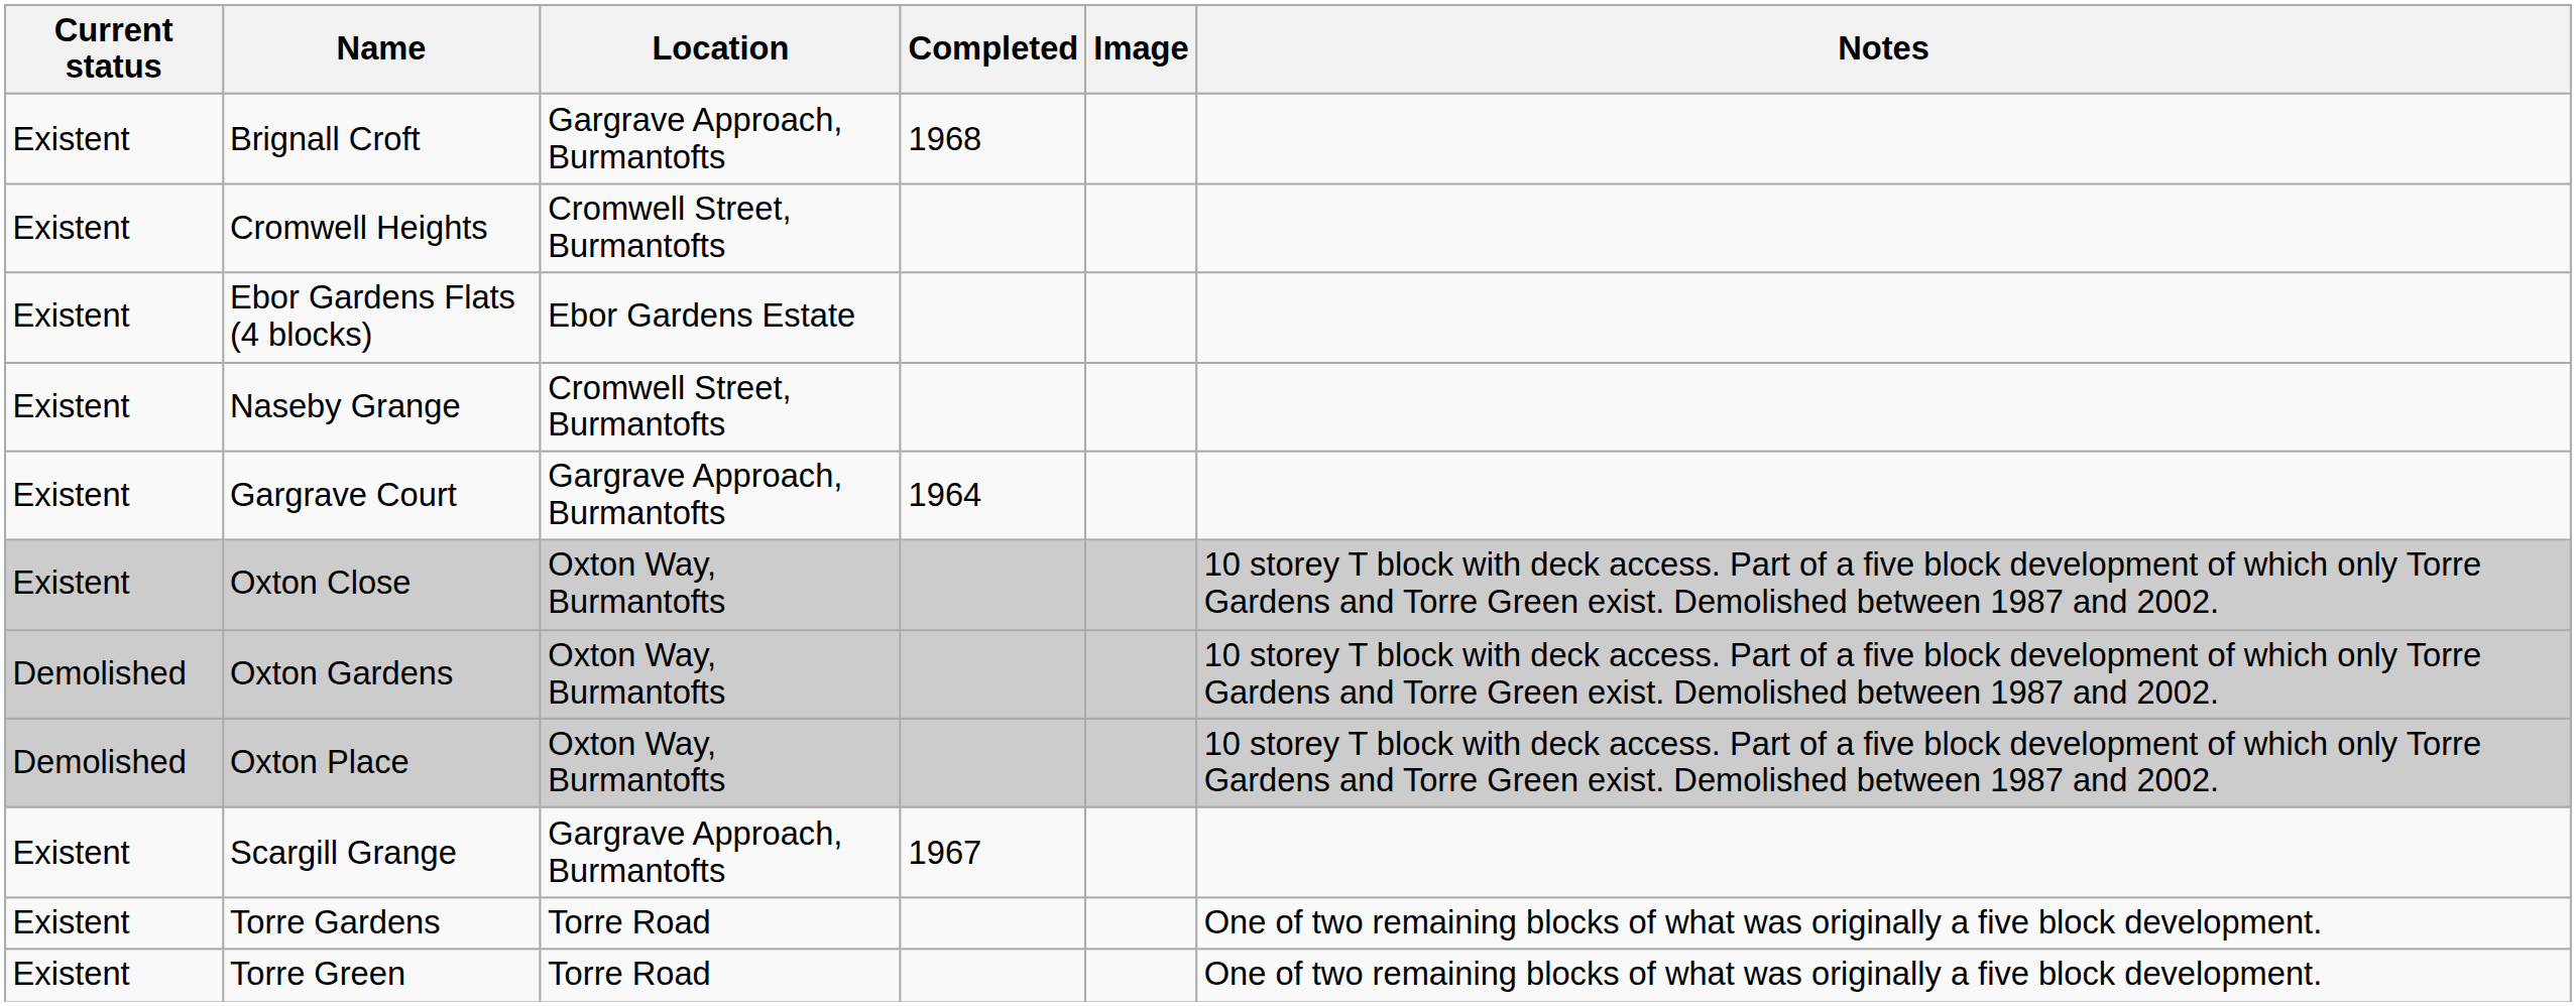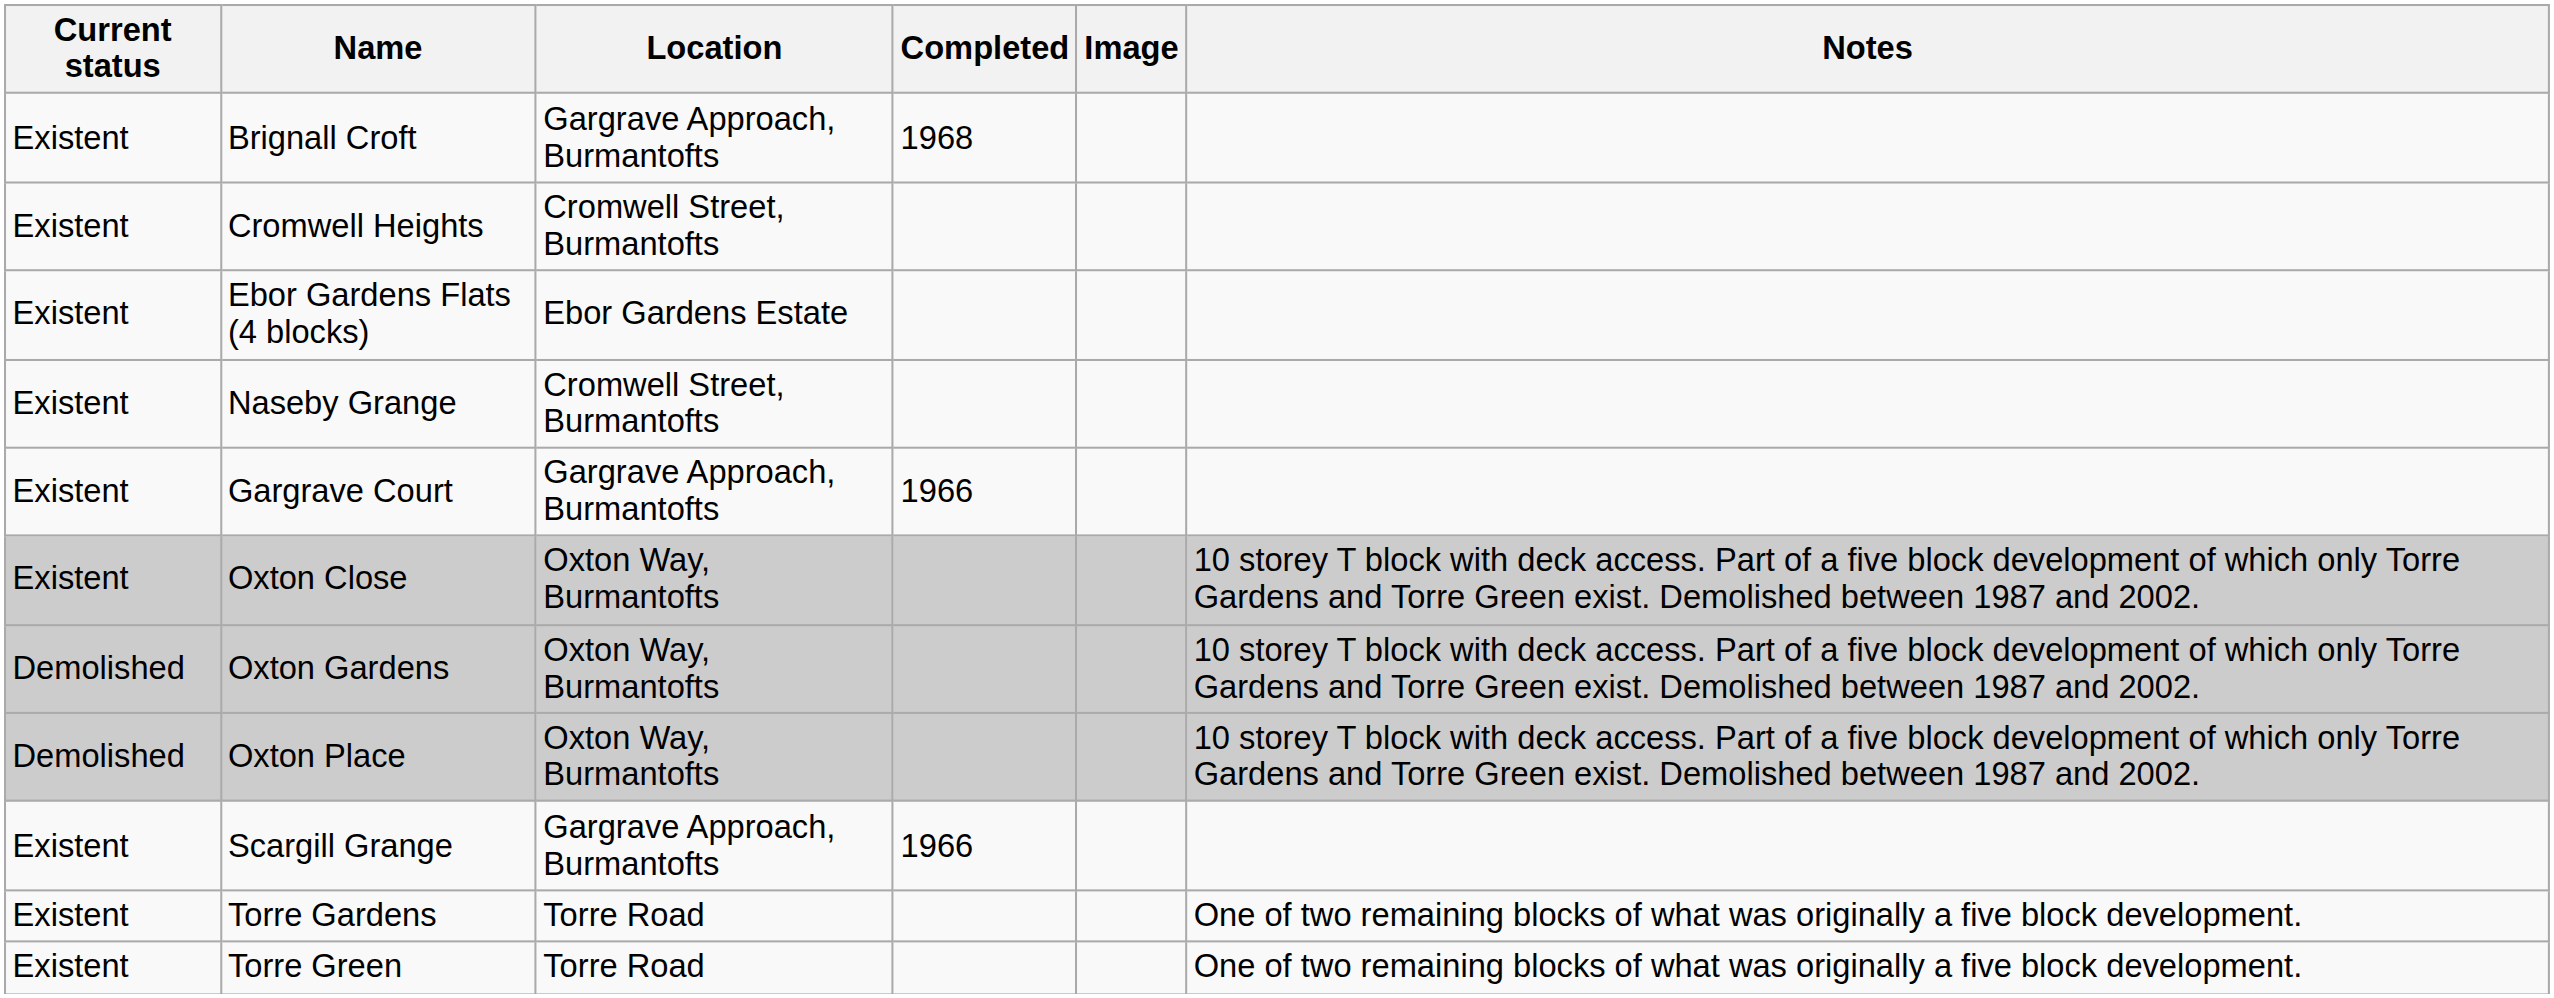Gargrave Court | Completed: 1964 -> 1966
Scargill Grange | Completed: 1967 -> 1966
